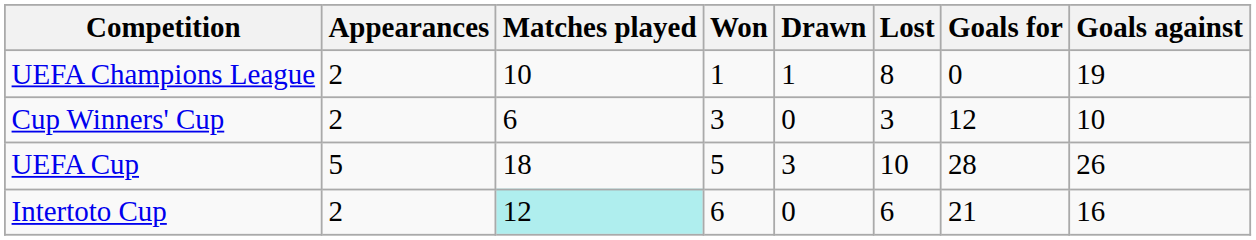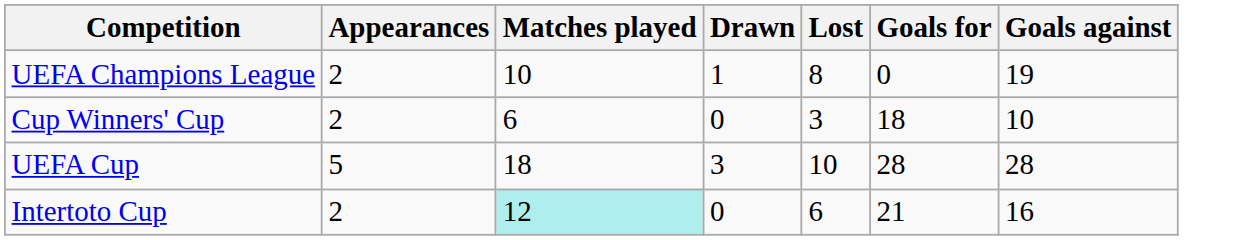- column: Won | 1 | 3 | 5 | 6
Cup Winners' Cup | Goals for: 12 -> 18
UEFA Cup | Goals against: 26 -> 28
